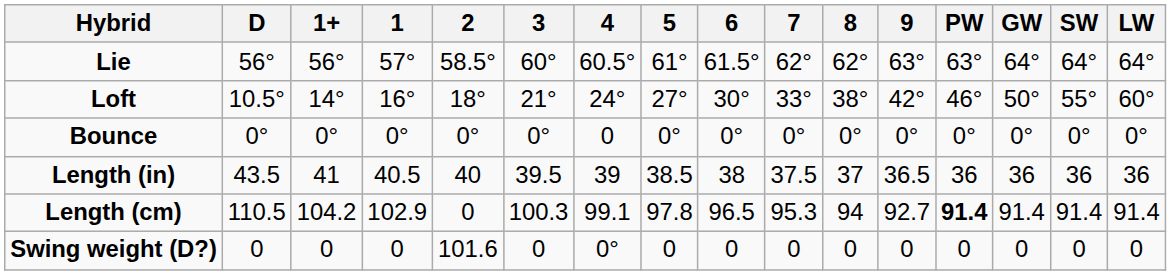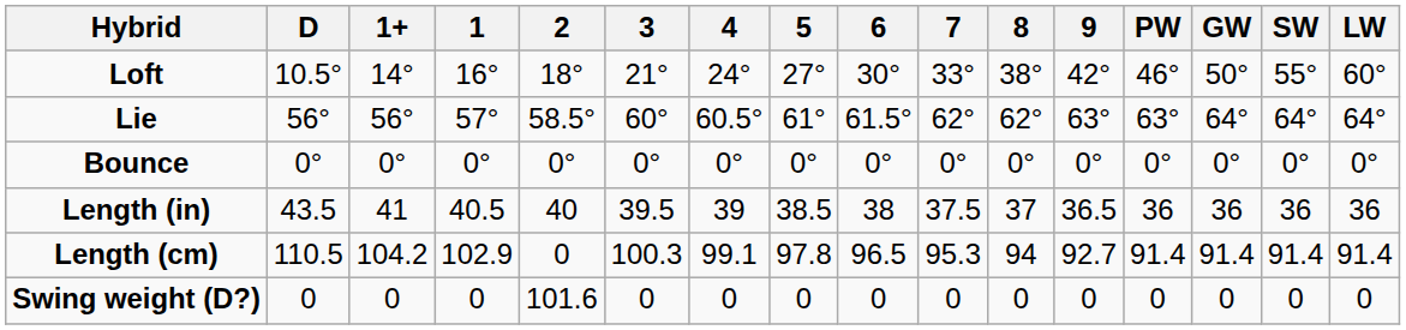rows swapped: Loft <-> Lie
Bounce | 4: 0 -> 0°
Length (cm) | PW: bold -> normal
Swing weight (D?) | 4: 0° -> 0
